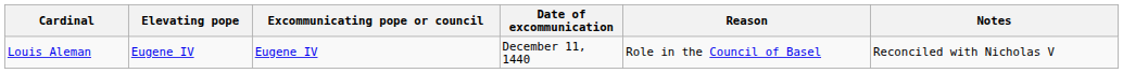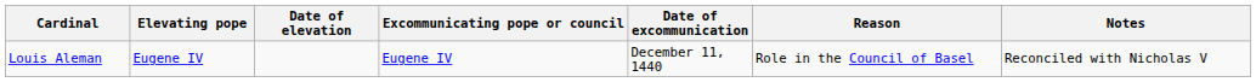+ column: Date of elevation
